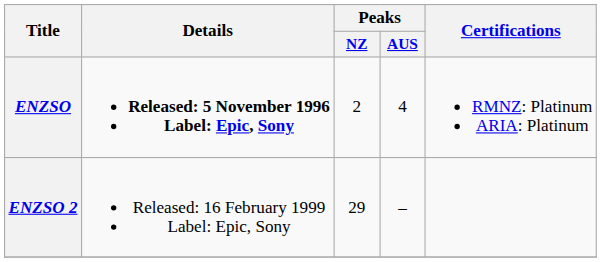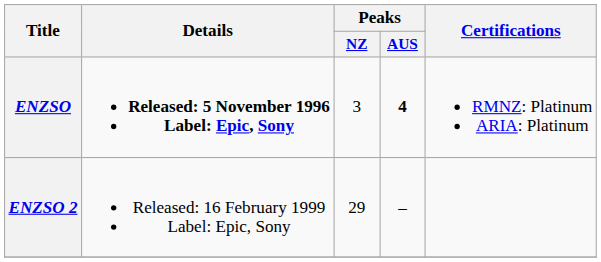ENZSO | Peaks / NZ: 2 -> 3
ENZSO | Peaks / AUS: normal -> bold
